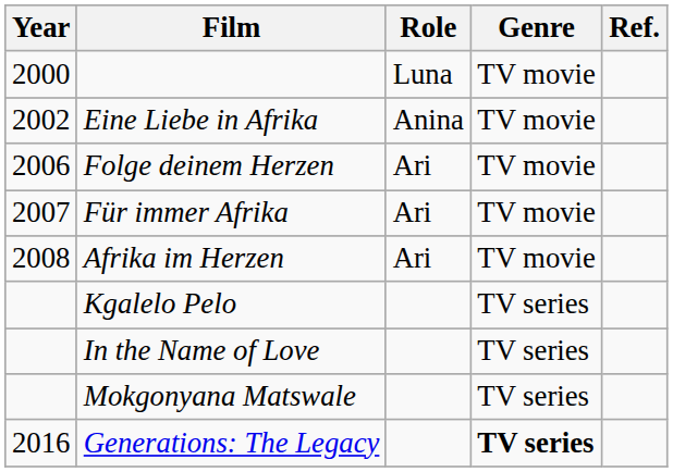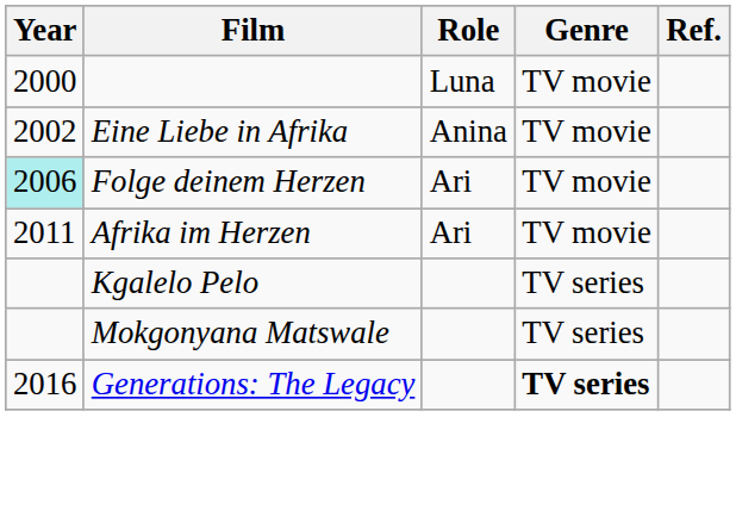Folge deinem Herzen | Year: no background -> paleturquoise background
- row: 2007 | Für immer Afrika | Ari | TV movie
Afrika im Herzen | Year: 2008 -> 2011
- row: In the Name of Love | TV series
